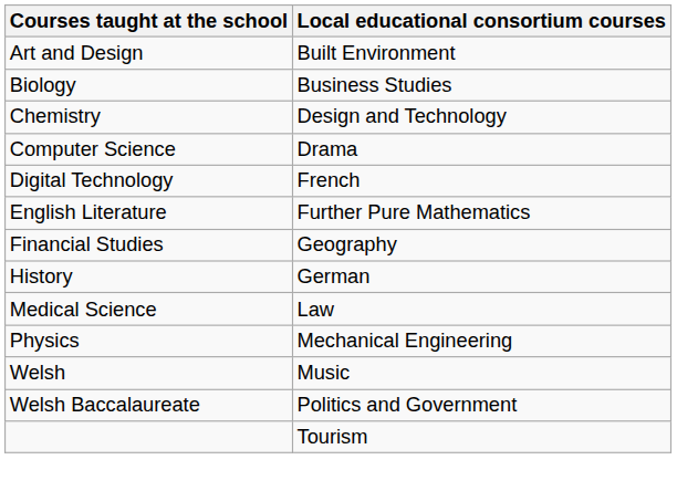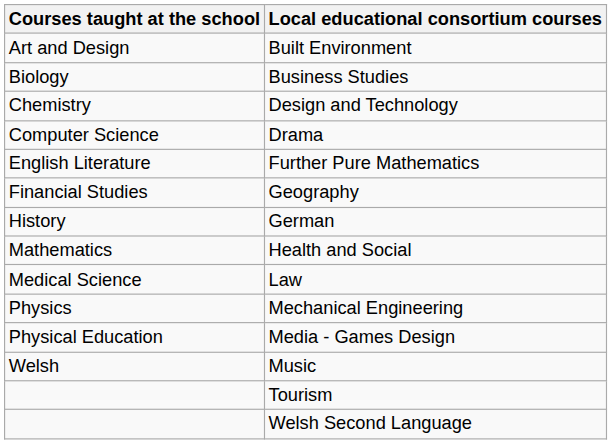- row: Digital Technology | French
+ row: Mathematics | Health and Social
+ row: Physical Education | Media - Games Design
- row: Welsh Baccalaureate | Politics and Government
+ row: Welsh Second Language
